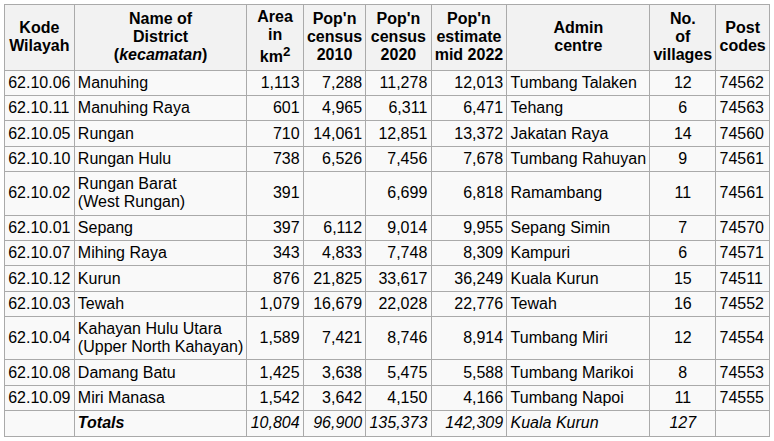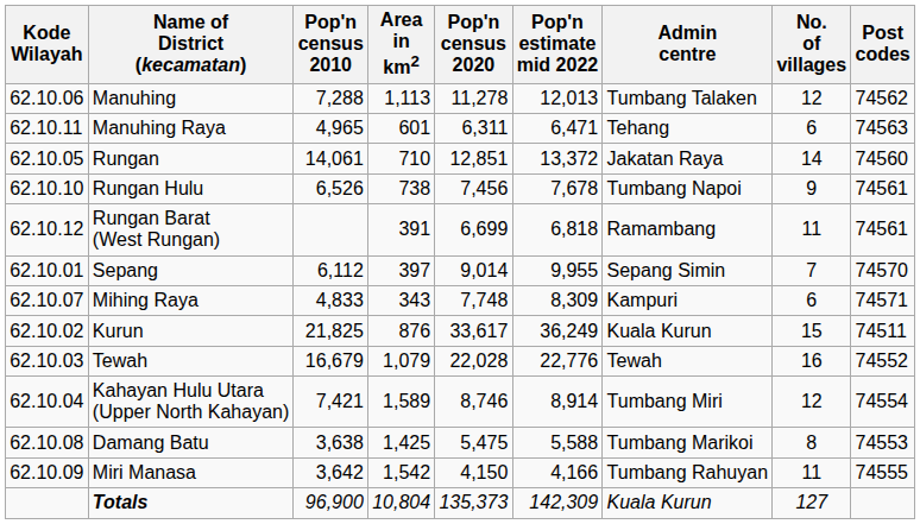columns swapped: Area in km2 <-> Pop'n census 2010
Rungan Hulu | Admin centre: Tumbang Rahuyan -> Tumbang Napoi
Rungan Barat (West Rungan) | Kode Wilayah: 62.10.02 -> 62.10.12
Kurun | Kode Wilayah: 62.10.12 -> 62.10.02
Miri Manasa | Admin centre: Tumbang Napoi -> Tumbang Rahuyan
